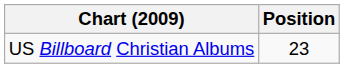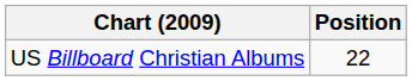US Billboard Christian Albums | Position: 23 -> 22
